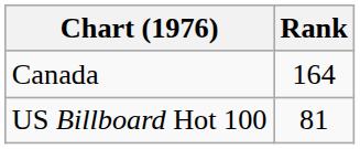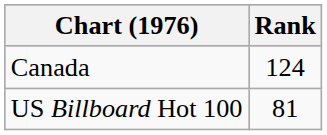Canada | Rank: 164 -> 124
